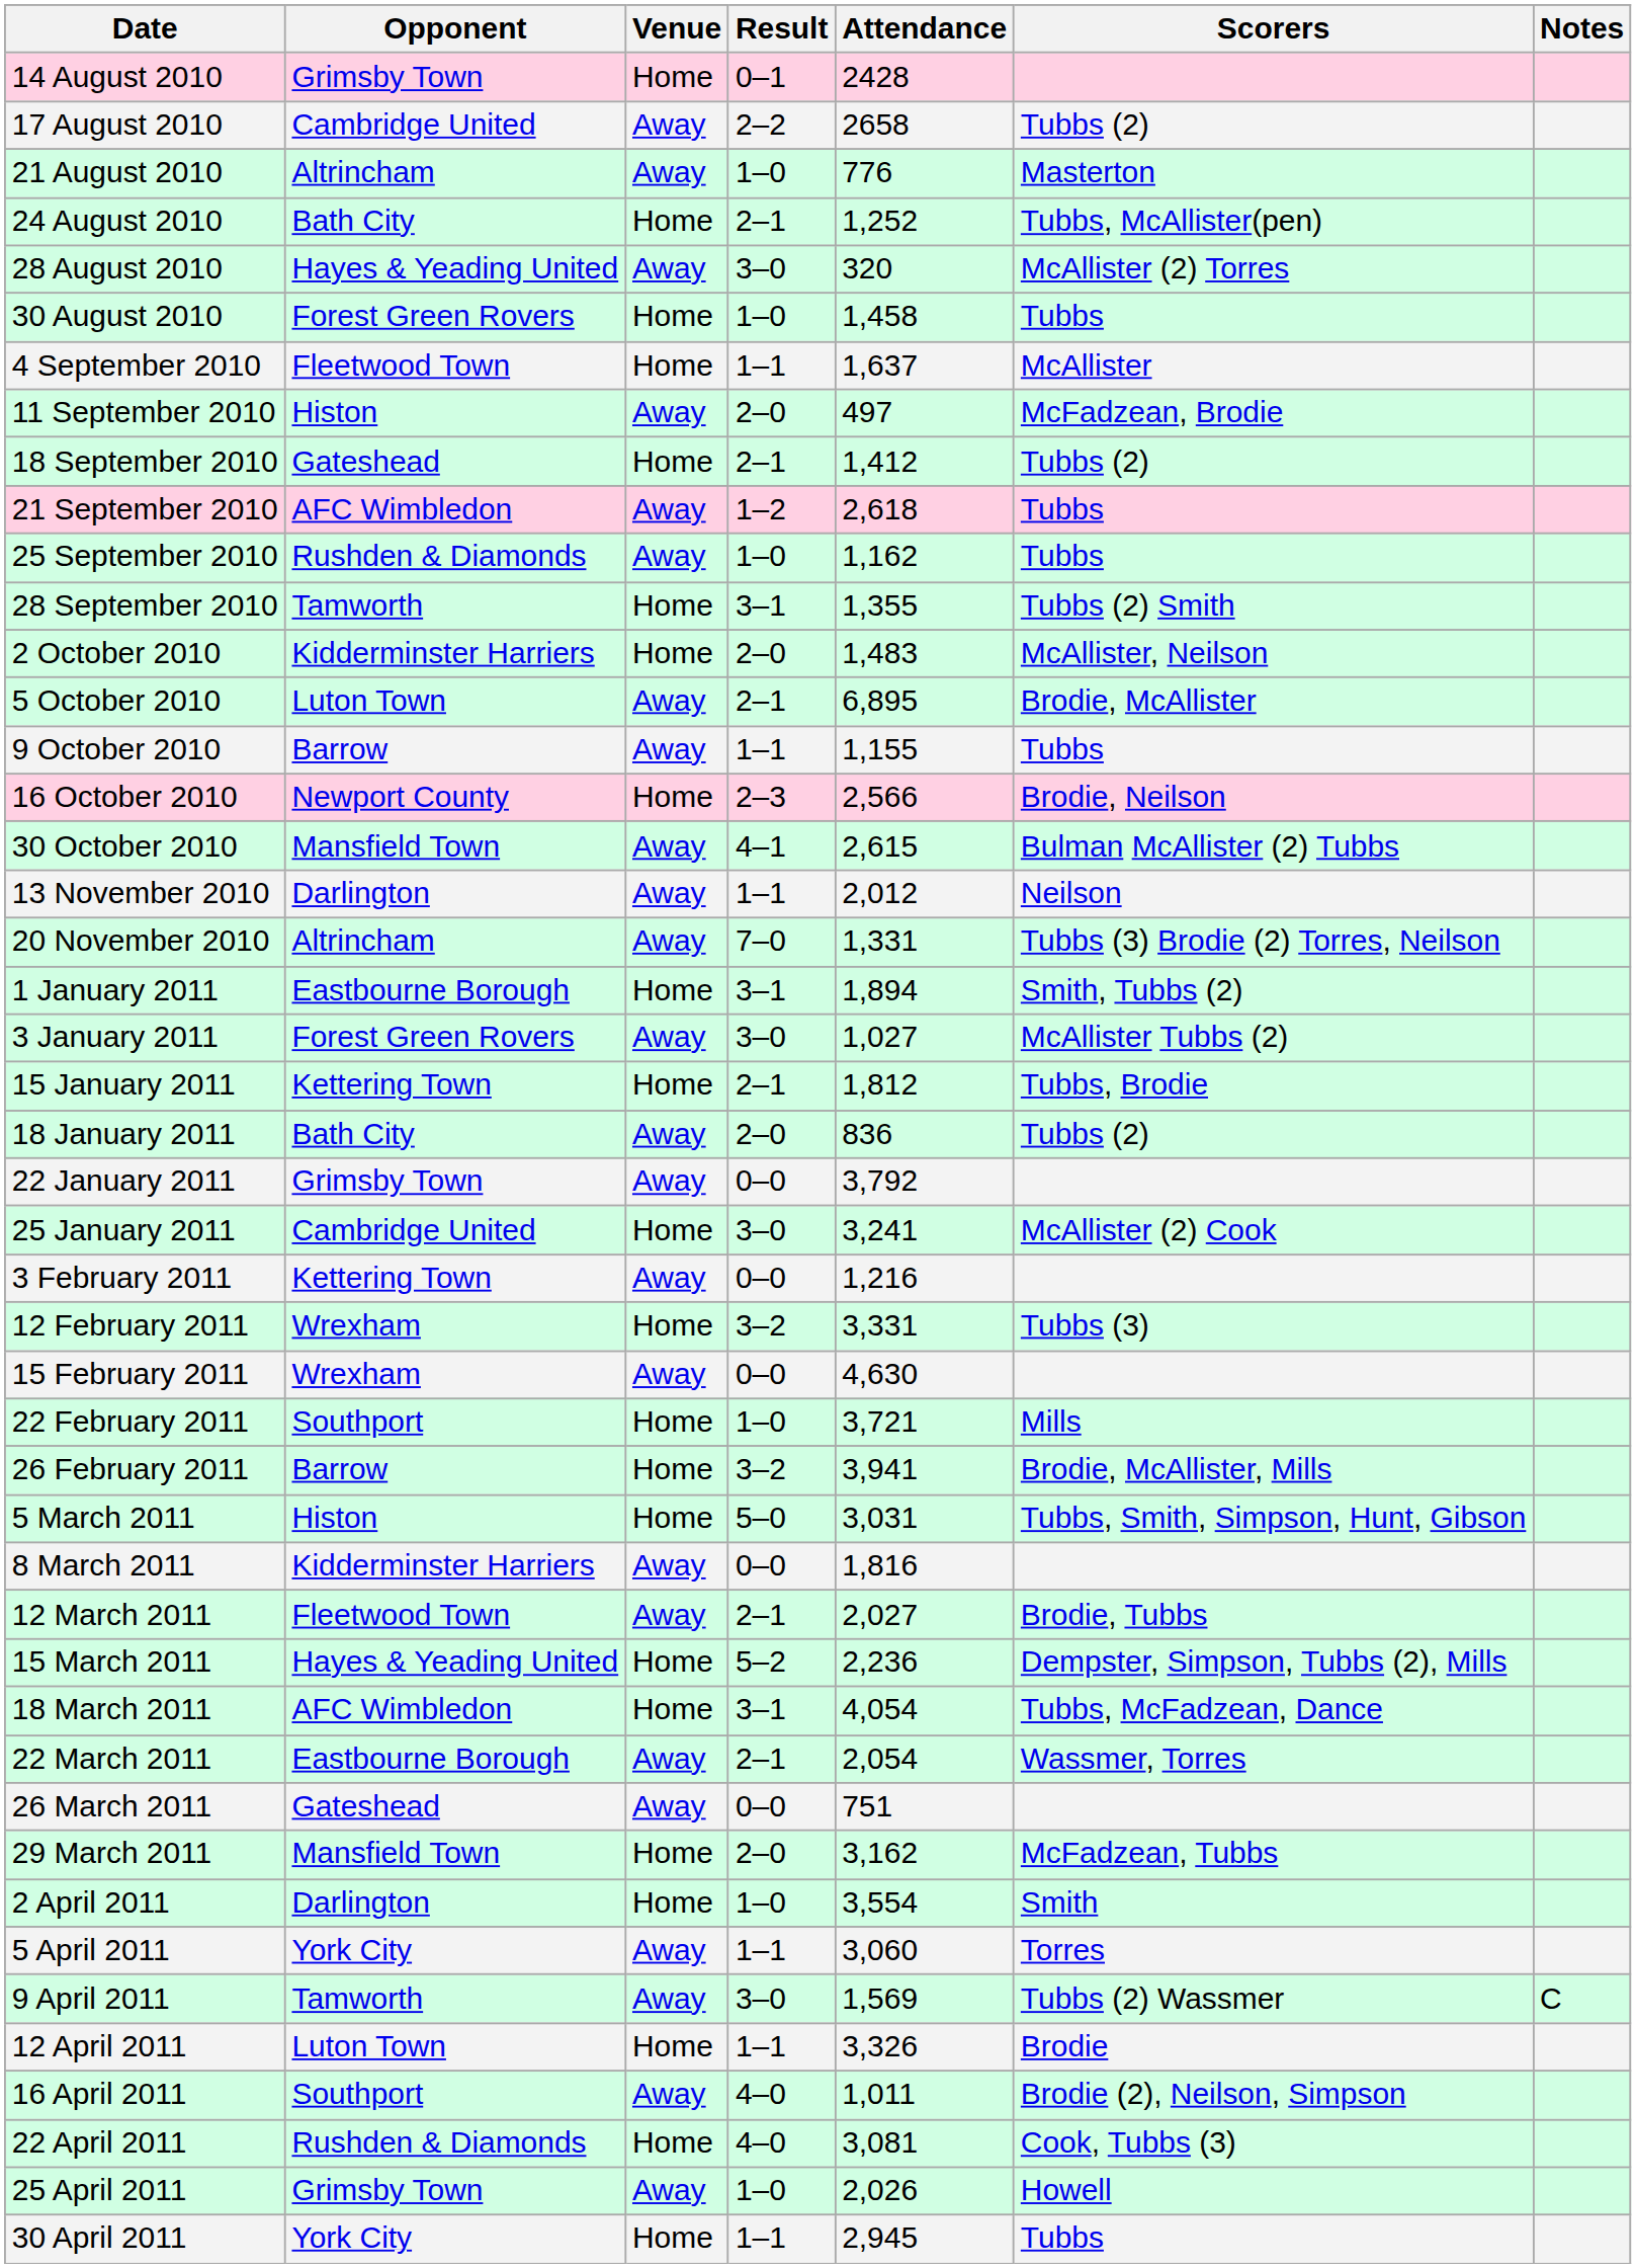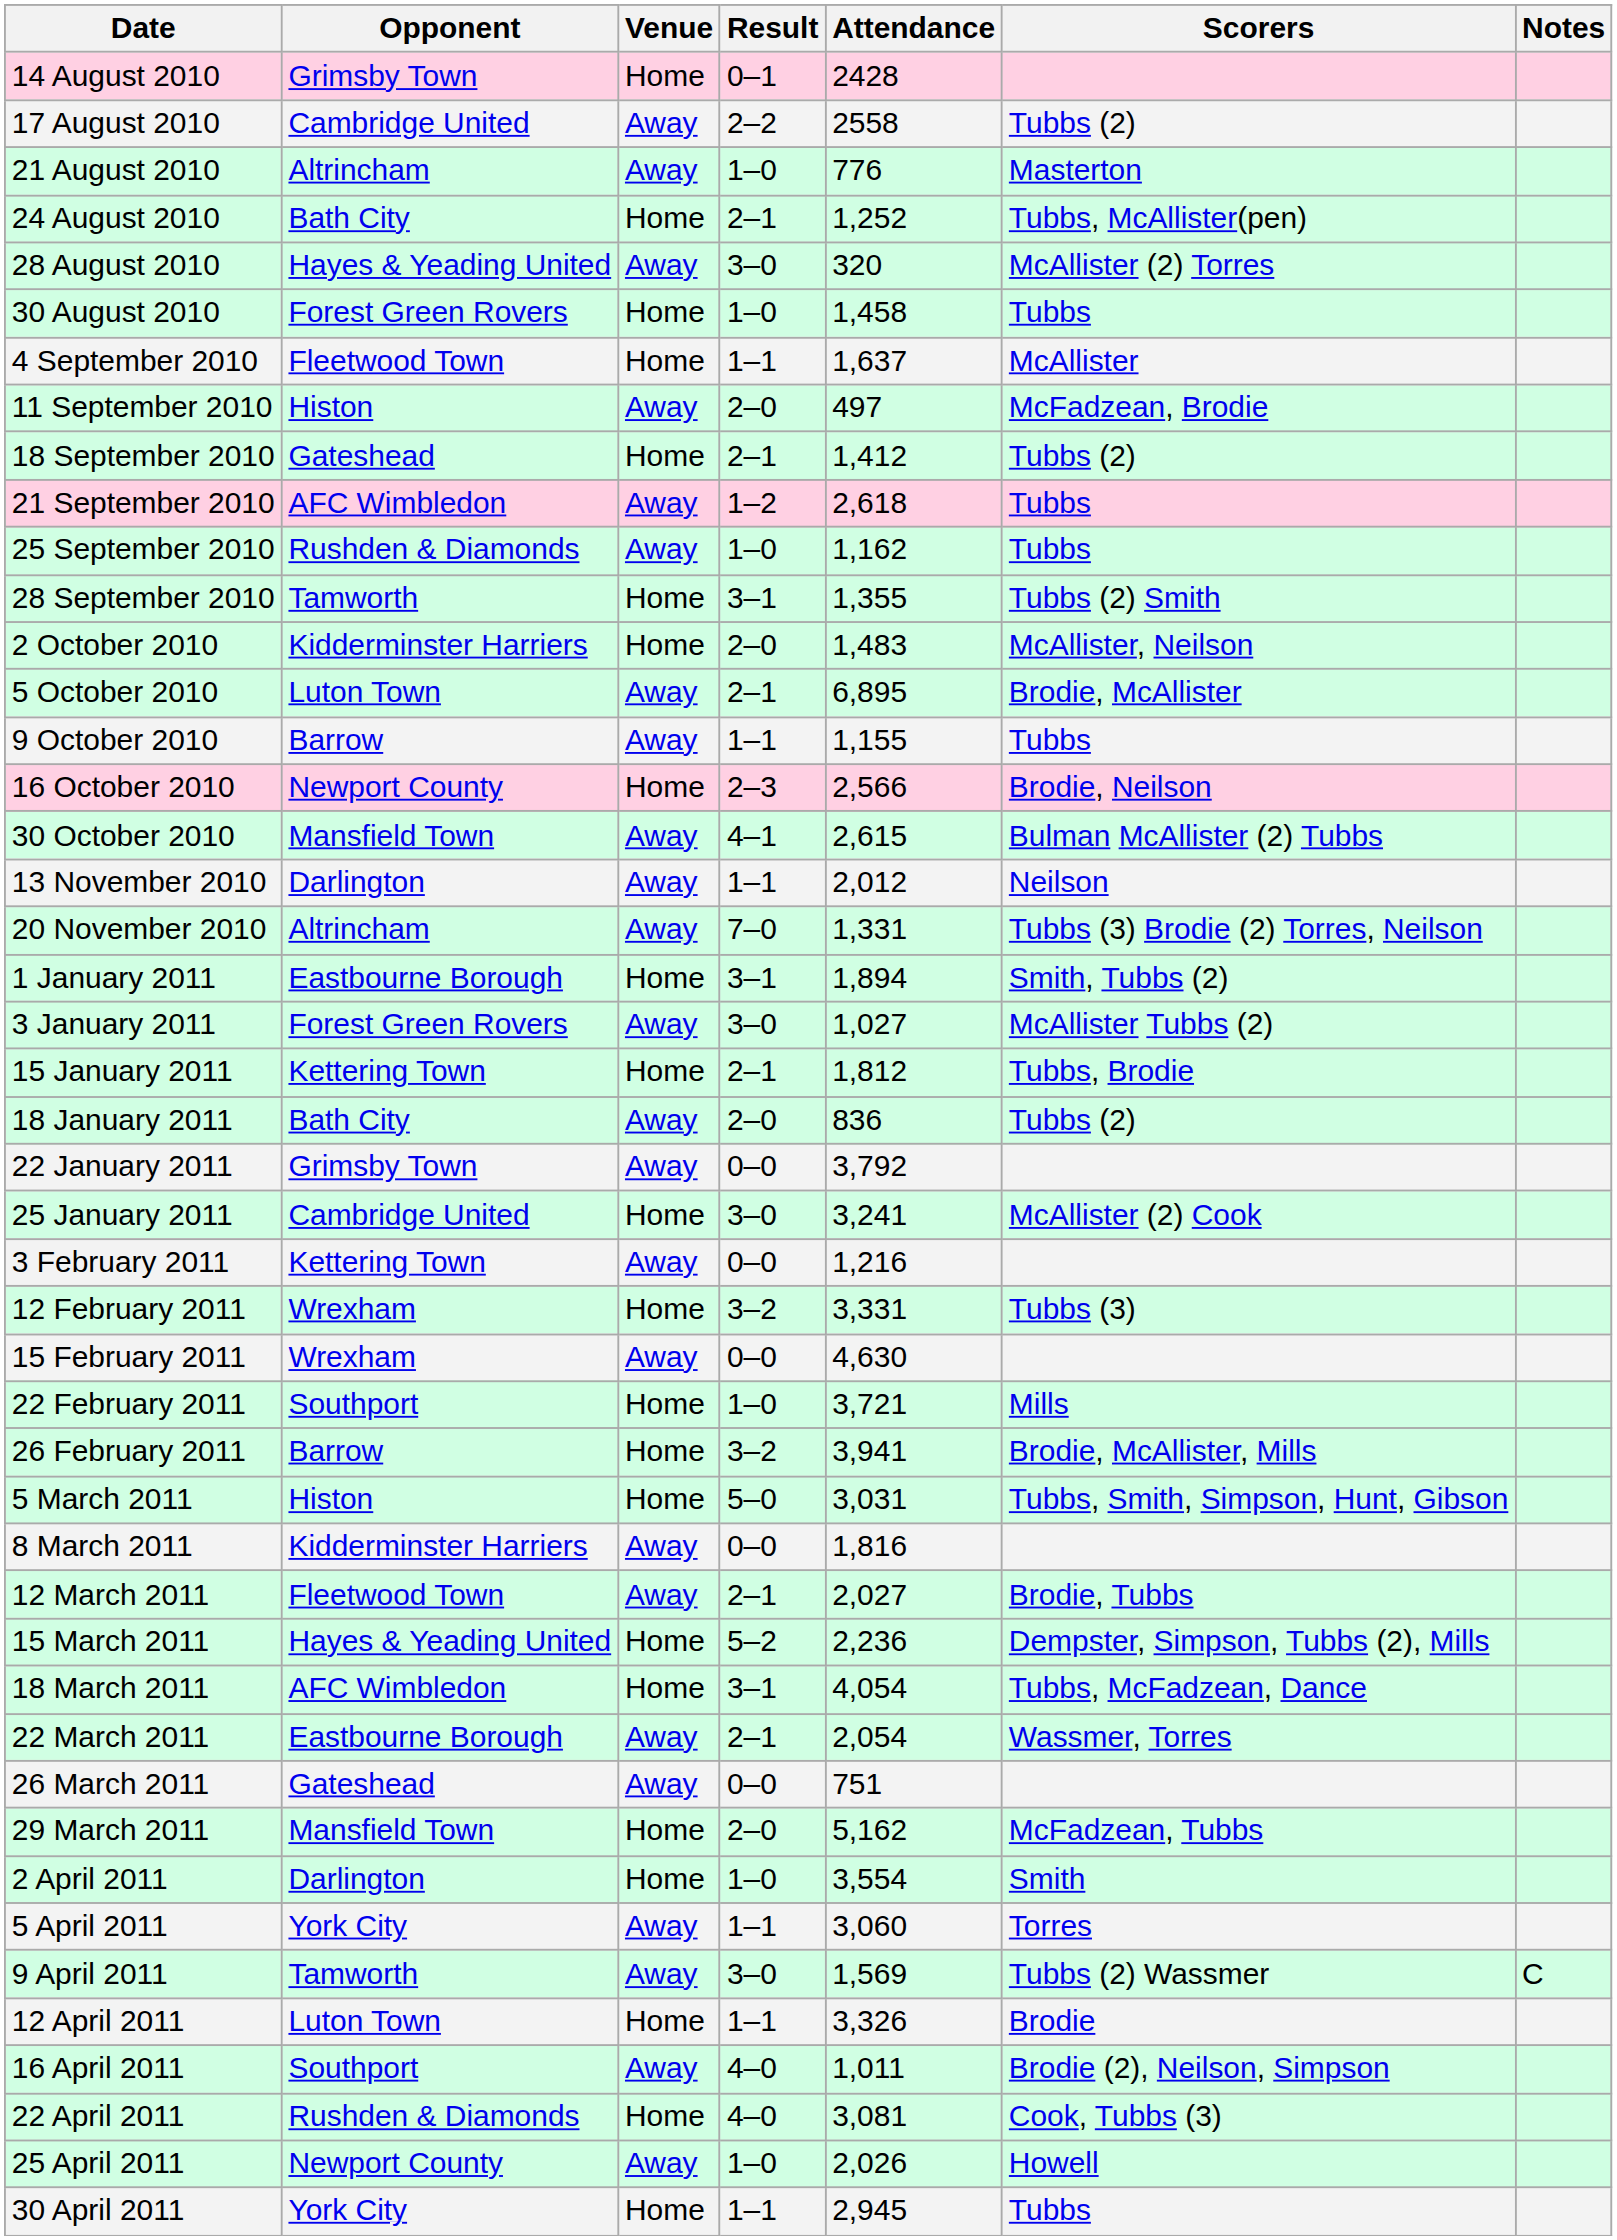17 August 2010 | Attendance: 2658 -> 2558
29 March 2011 | Attendance: 3,162 -> 5,162
25 April 2011 | Opponent: Grimsby Town -> Newport County
